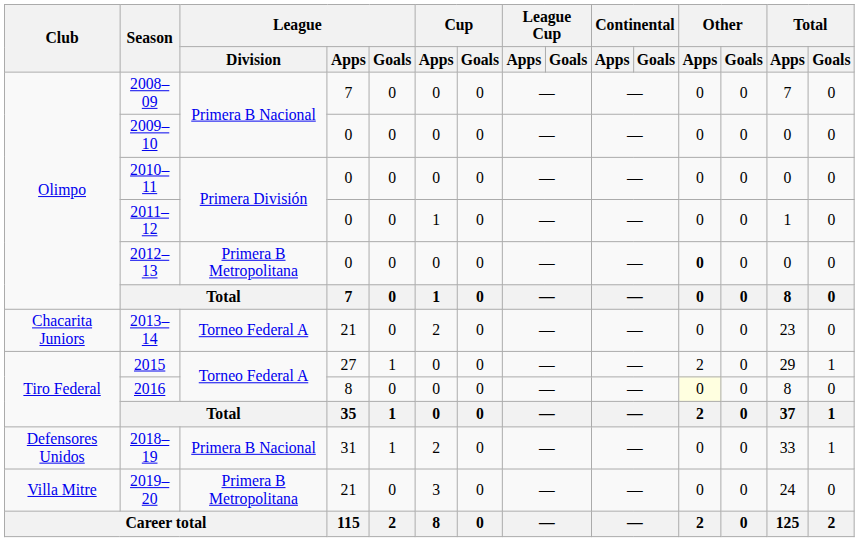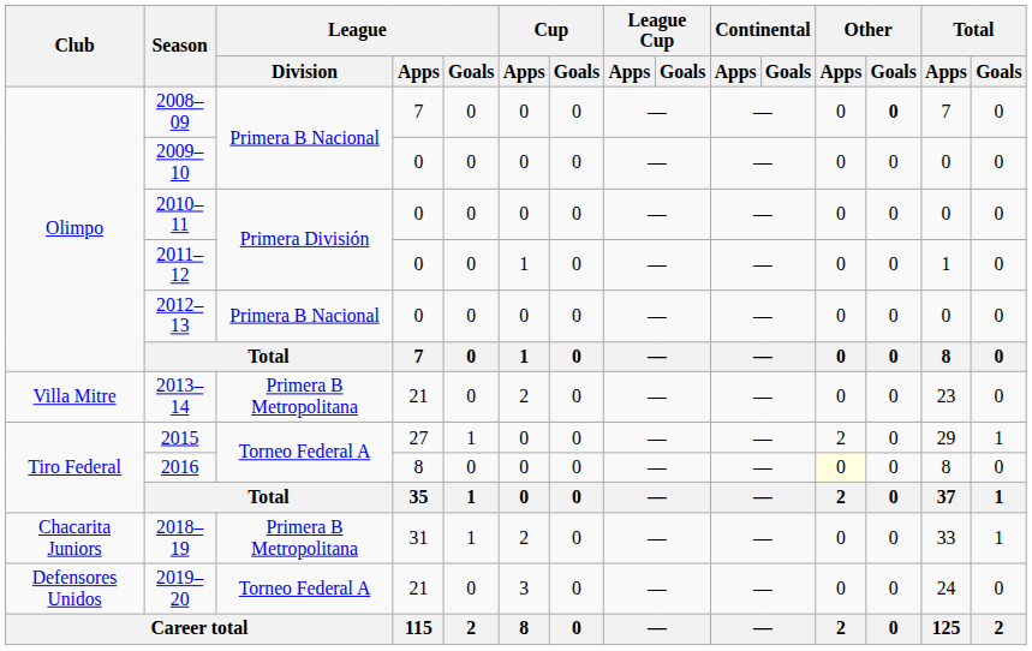2008–09 | Other / Goals: normal -> bold
2012–13 | League / Division: Primera B Metropolitana -> Primera B Nacional
2012–13 | Other / Apps: bold -> normal
2013–14 | Club: Chacarita Juniors -> Villa Mitre
2013–14 | League / Division: Torneo Federal A -> Primera B Metropolitana
2018–19 | Club: Defensores Unidos -> Chacarita Juniors
2018–19 | League / Division: Primera B Nacional -> Primera B Metropolitana
2019–20 | Club: Villa Mitre -> Defensores Unidos
2019–20 | League / Division: Primera B Metropolitana -> Torneo Federal A
